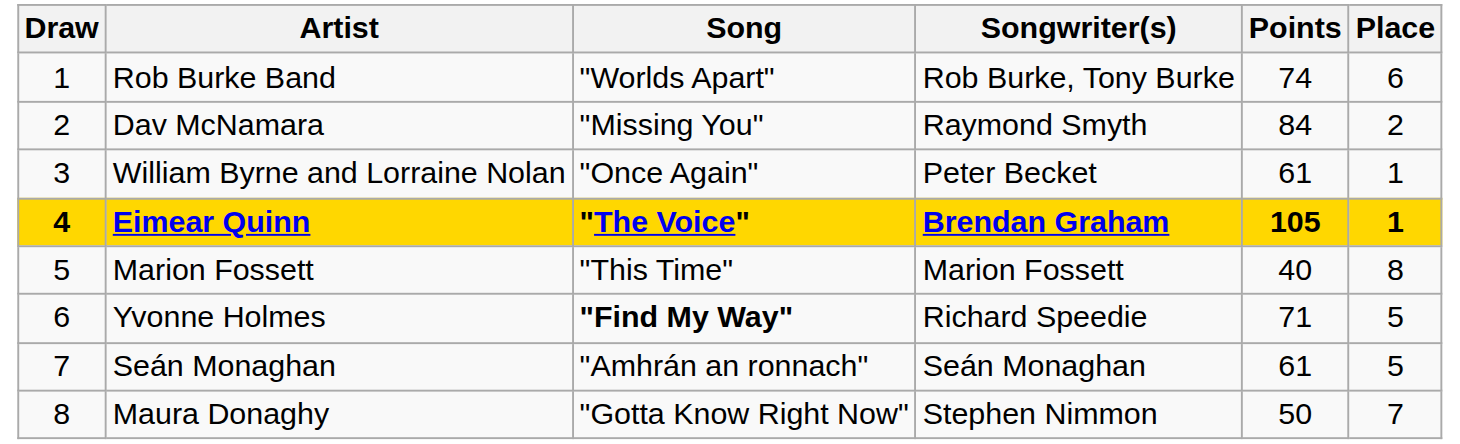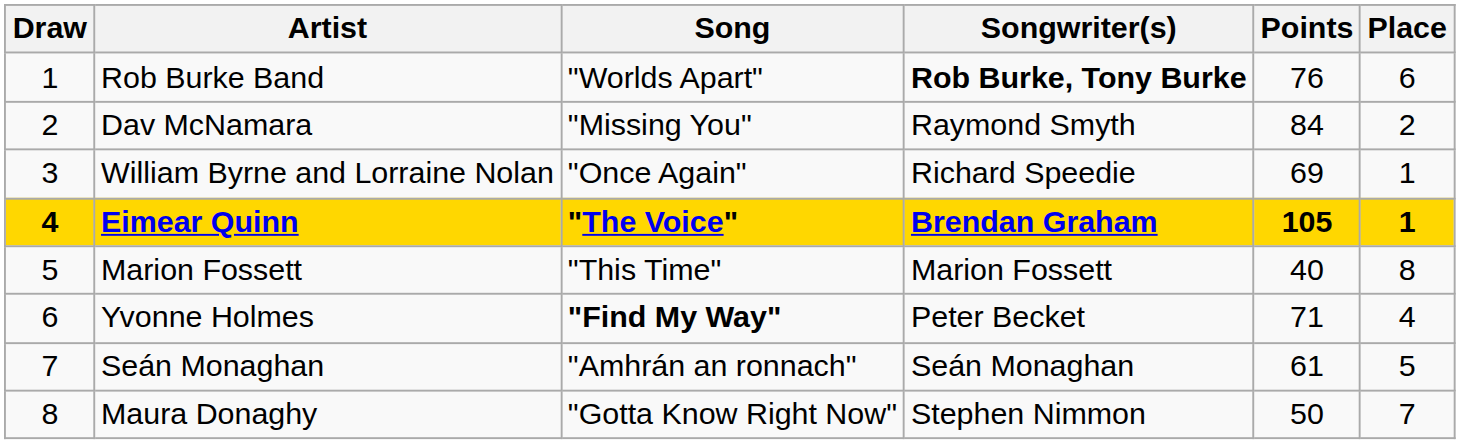Rob Burke Band | Songwriter(s): normal -> bold
Rob Burke Band | Points: 74 -> 76
William Byrne and Lorraine Nolan | Songwriter(s): Peter Becket -> Richard Speedie
William Byrne and Lorraine Nolan | Points: 61 -> 69
Yvonne Holmes | Songwriter(s): Richard Speedie -> Peter Becket
Yvonne Holmes | Place: 5 -> 4
